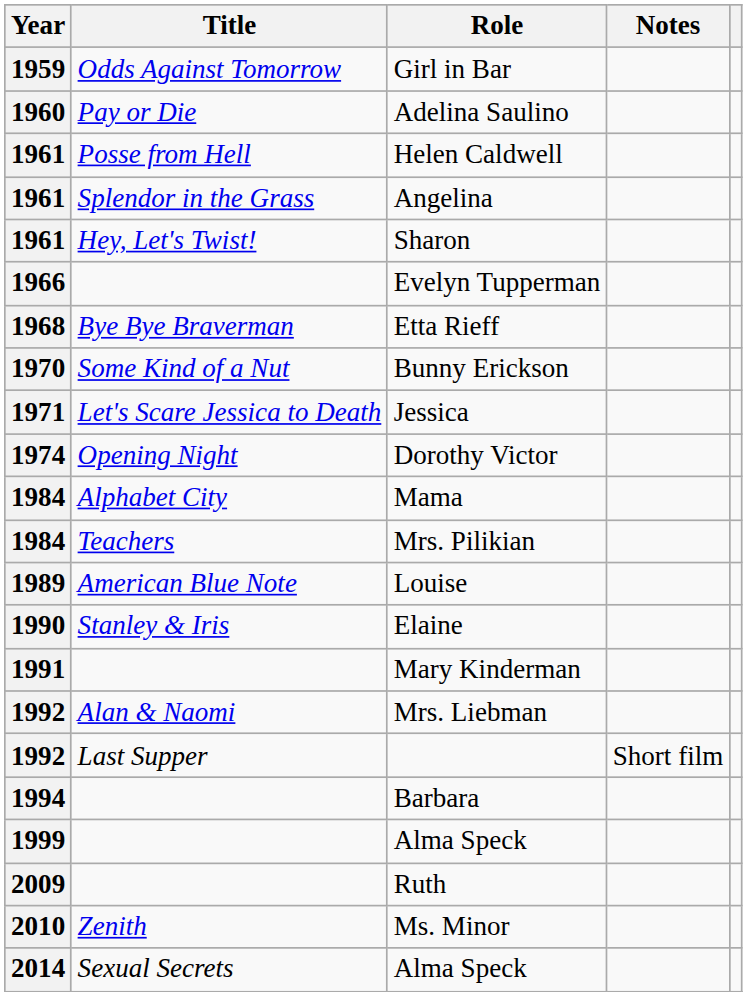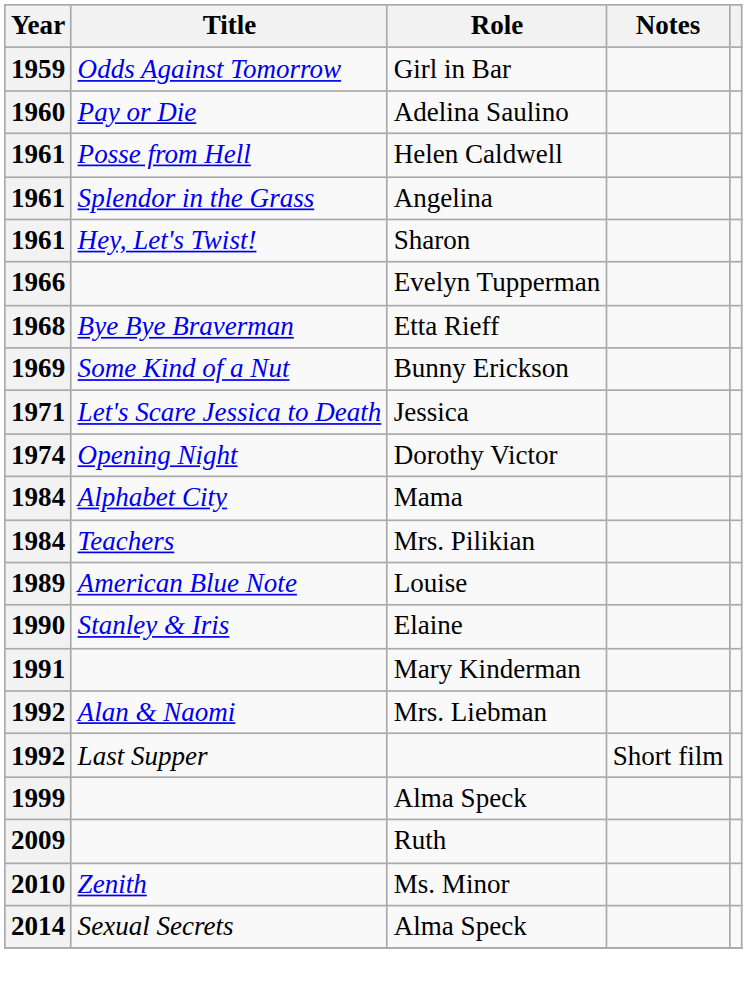Bunny Erickson | Year: 1970 -> 1969
- row: 1994 | Barbara
